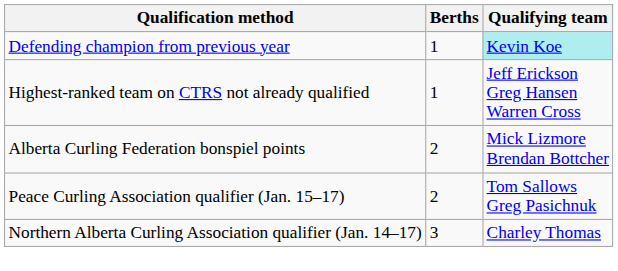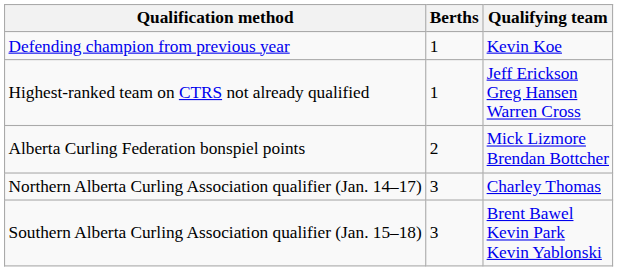Defending champion from previous year | Qualifying team: paleturquoise background -> no background
- row: Peace Curling Association qualifier (Jan. 15–17) | 2 | Tom Sallows Greg Pasichnuk
+ row: Southern Alberta Curling Association qualifier (Jan. 15–18) | 3 | Brent Bawel Kevin Park Kevin Yablonski
